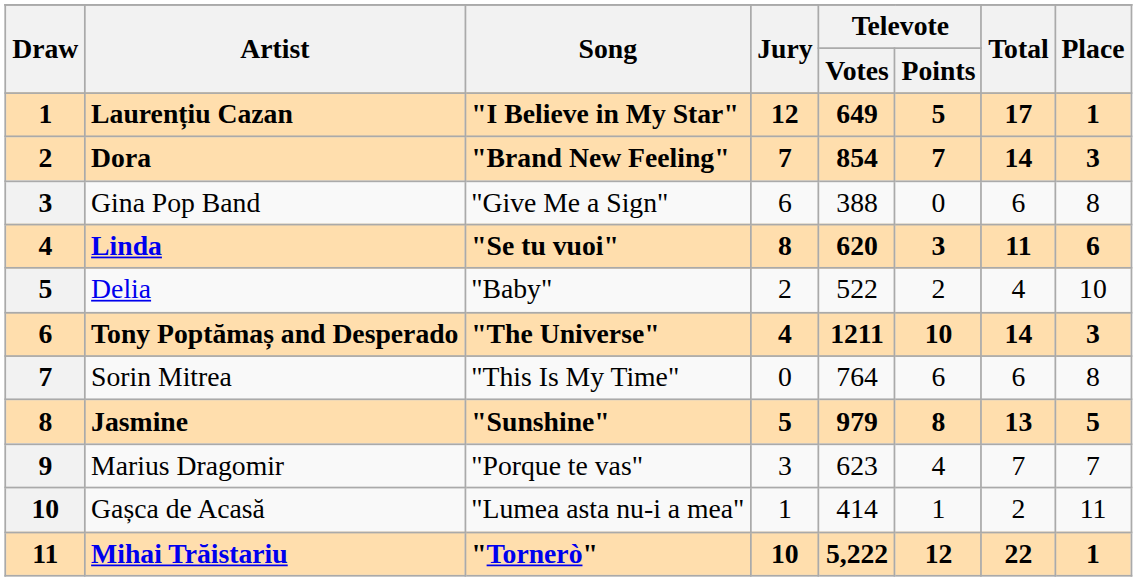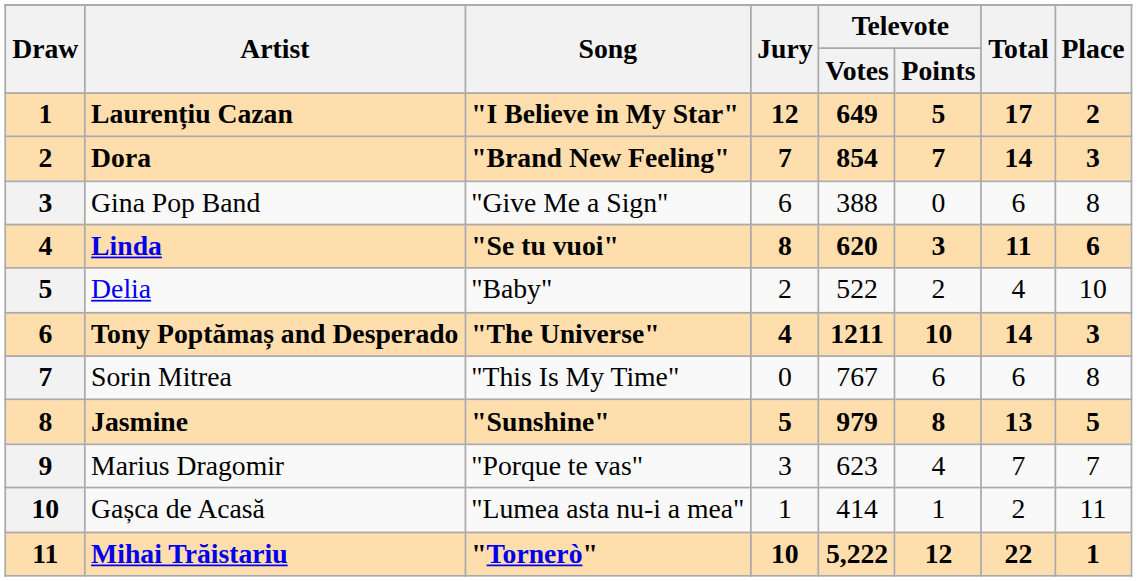Laurențiu Cazan | Place: 1 -> 2
Sorin Mitrea | Televote / Votes: 764 -> 767
